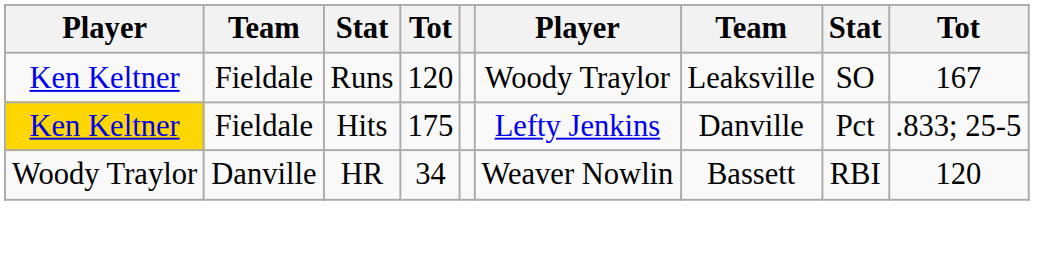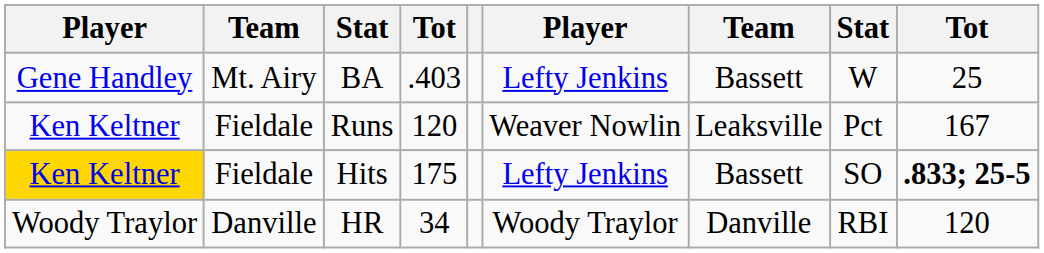+ row: Gene Handley | Mt. Airy | BA | .403 | Lefty Jenkins | Bassett | W | 25
Runs | column 6: Woody Traylor -> Weaver Nowlin
Runs | column 8: SO -> Pct
Hits | column 7: Danville -> Bassett
Hits | column 8: Pct -> SO
Hits | column 9: normal -> bold
HR | column 6: Weaver Nowlin -> Woody Traylor
HR | column 7: Bassett -> Danville
